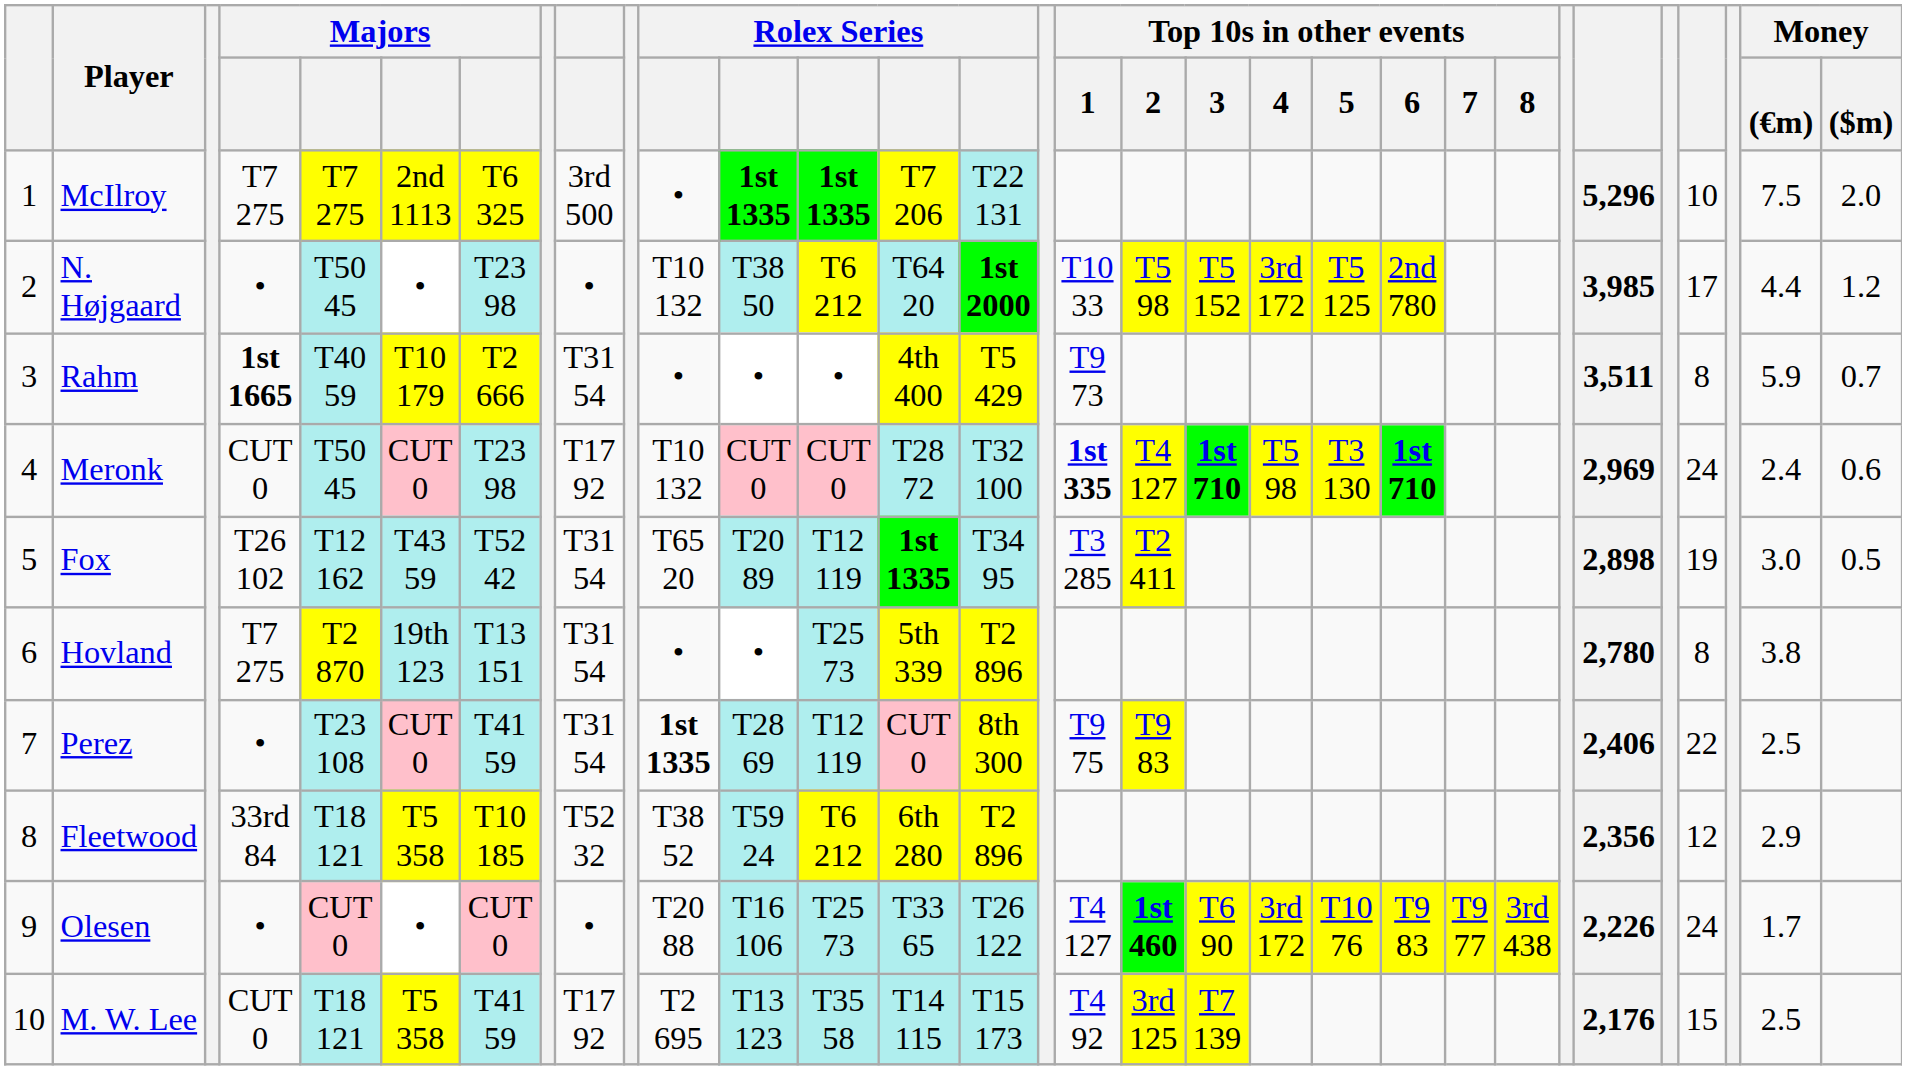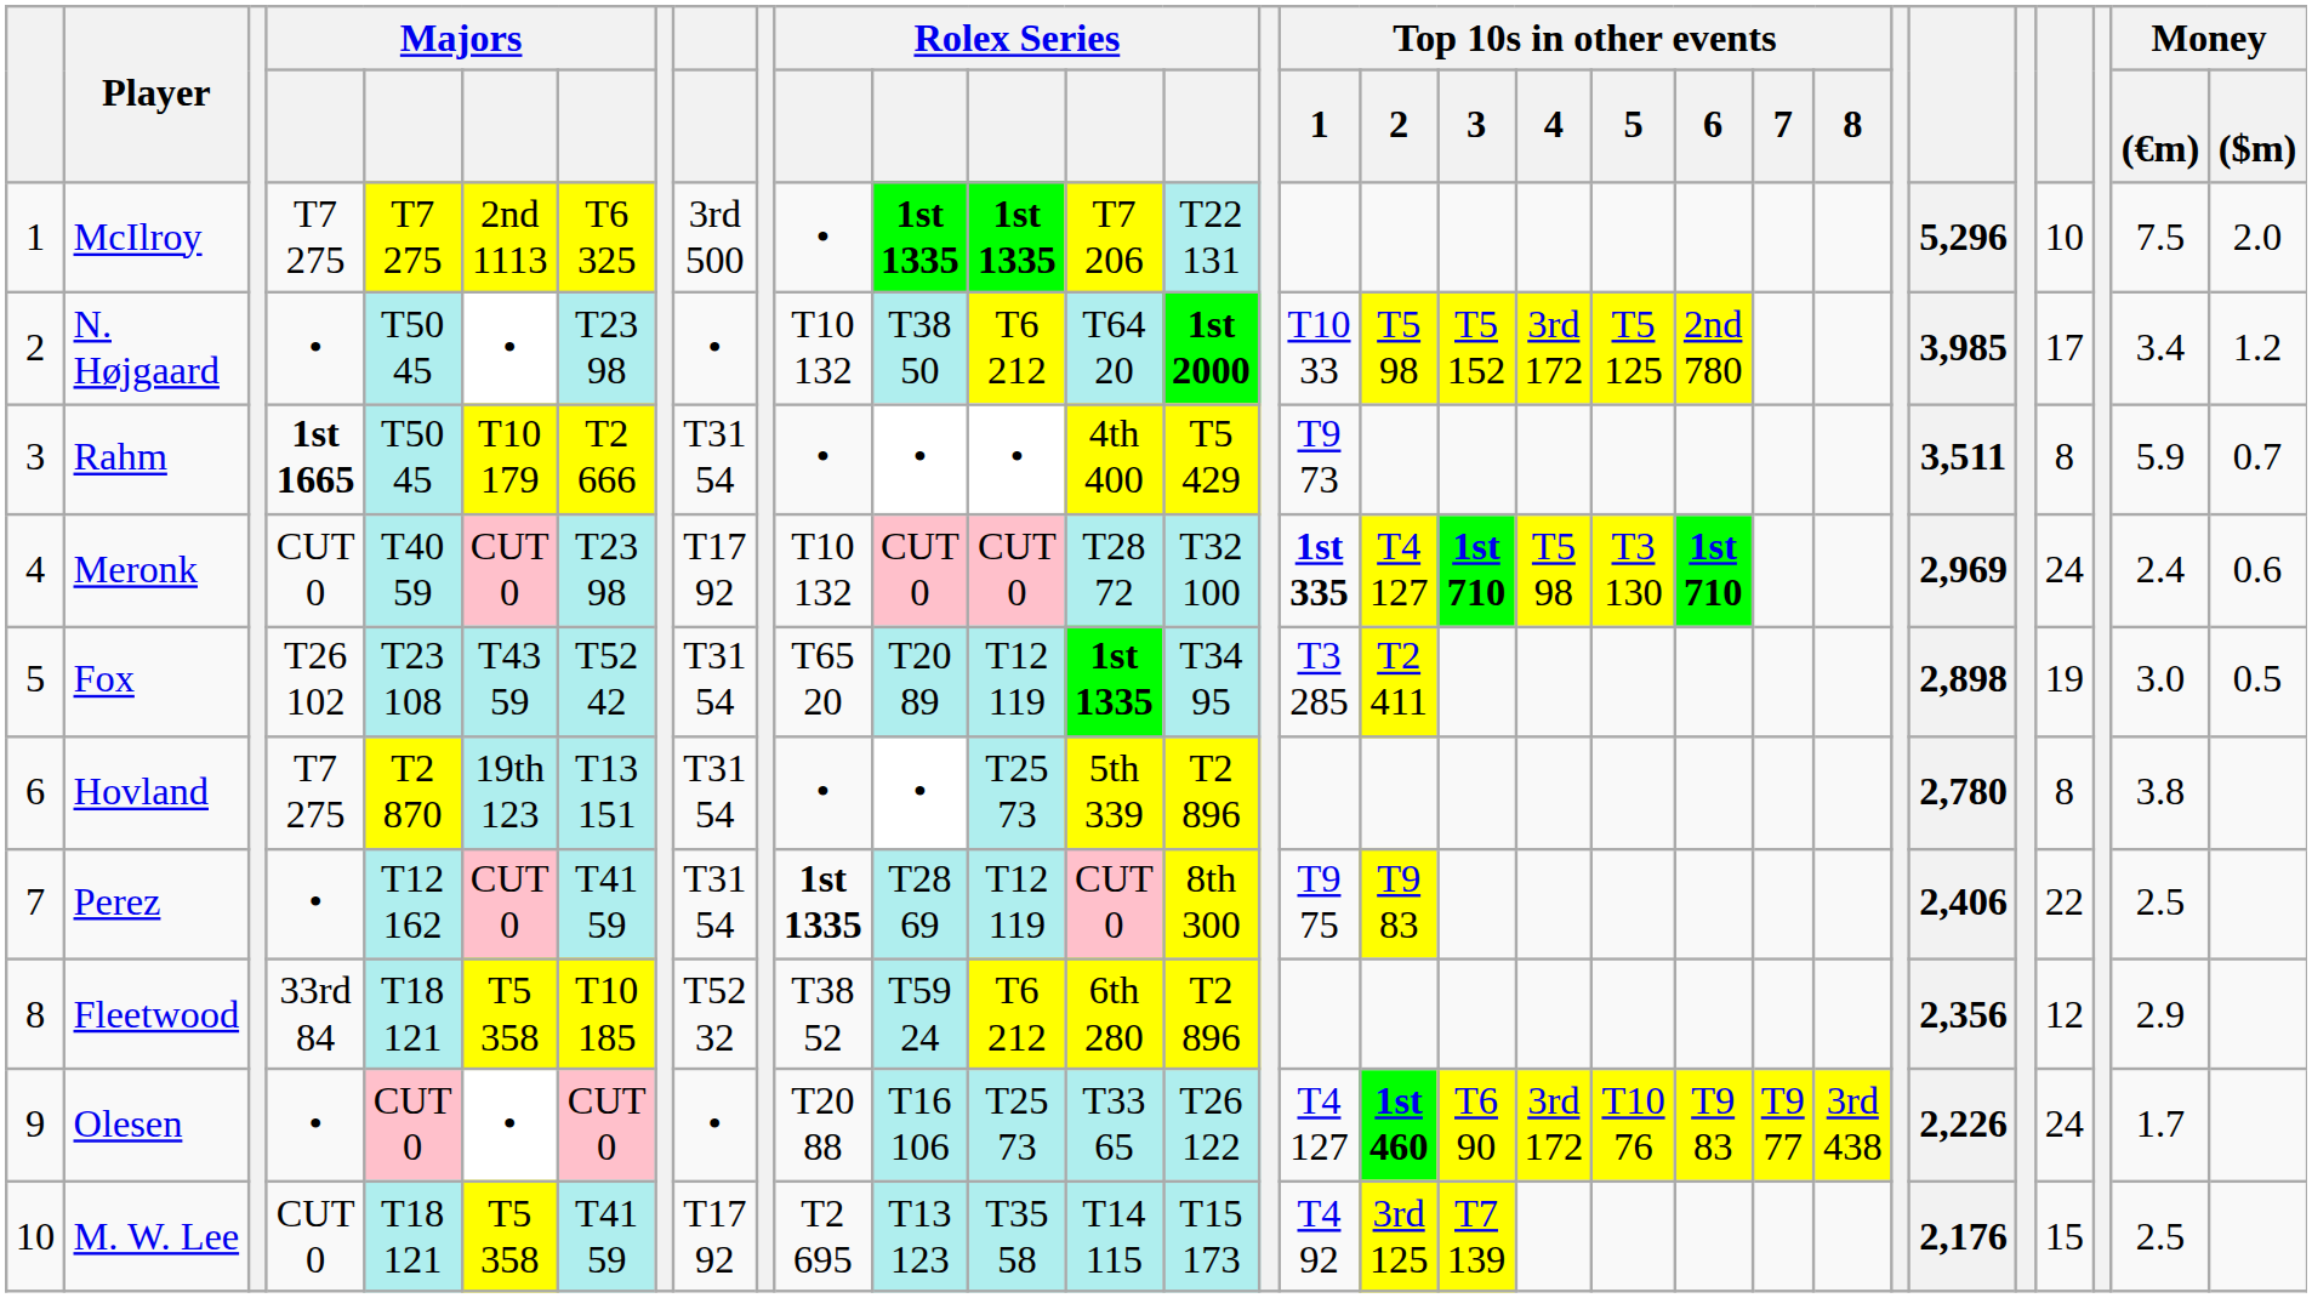N. Højgaard | Money / (€m): 4.4 -> 3.4
Rahm | column 5: T40 59 -> T50 45
Meronk | column 5: T50 45 -> T40 59
Fox | column 5: T12 162 -> T23 108
Perez | column 5: T23 108 -> T12 162
